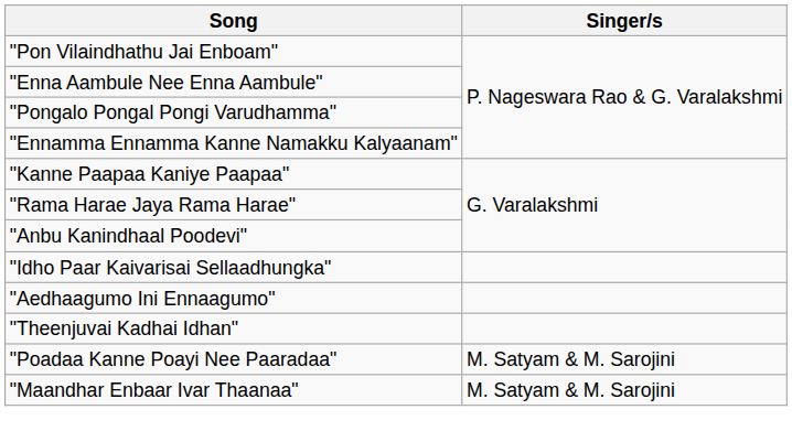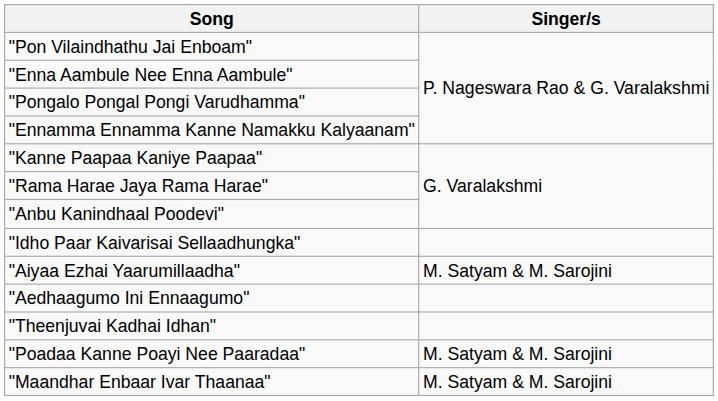+ row: "Aiyaa Ezhai Yaarumillaadha" | M. Satyam & M. Sarojini
